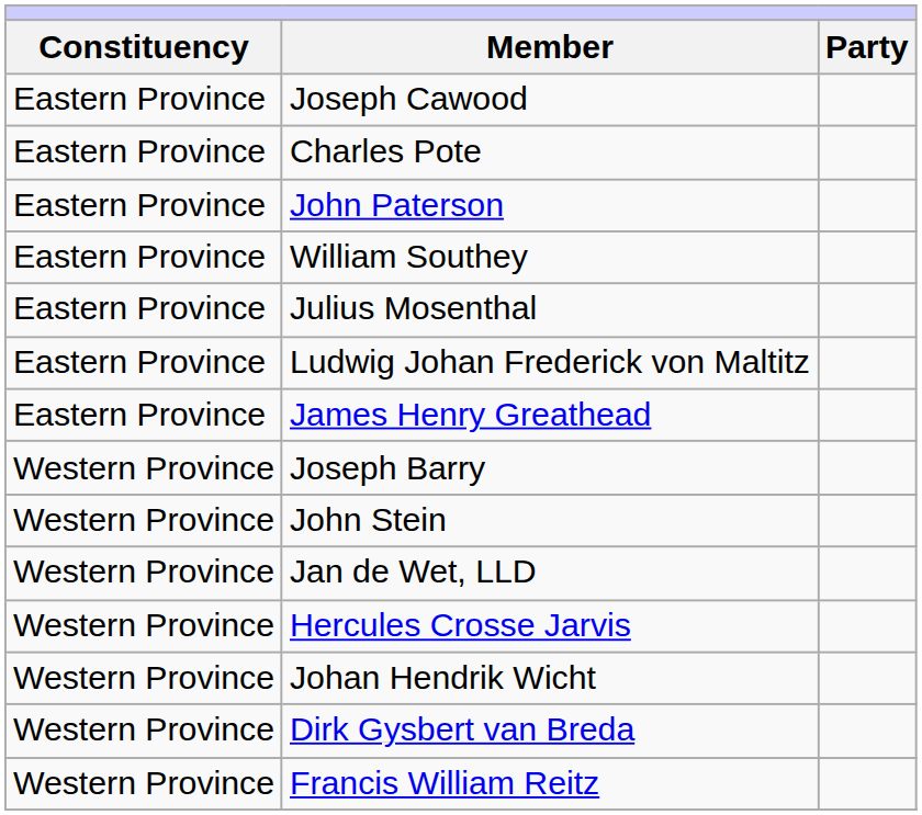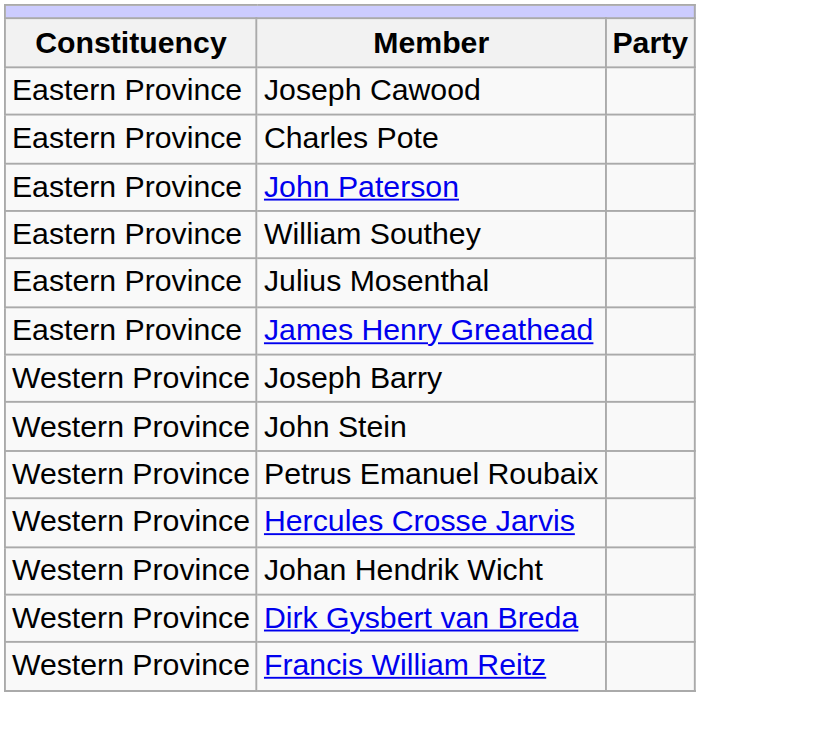- row: Eastern Province | Ludwig Johan Frederick von Maltitz
+ row: Western Province | Petrus Emanuel Roubaix
- row: Western Province | Jan de Wet, LLD
